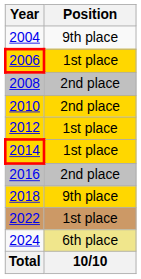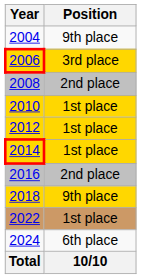2006 | Position: 1st place -> 3rd place
2010 | Position: 2nd place -> 1st place
2024 | Position: khaki background -> no background
